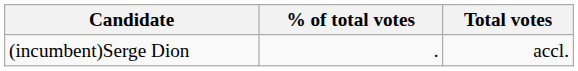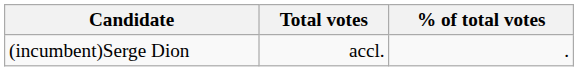columns swapped: Total votes <-> % of total votes
